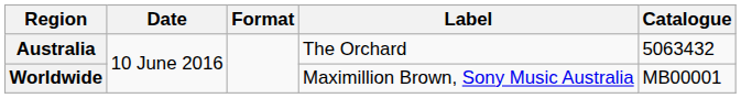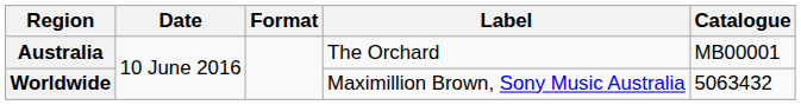Australia | Catalogue: 5063432 -> MB00001
Worldwide | Catalogue: MB00001 -> 5063432
